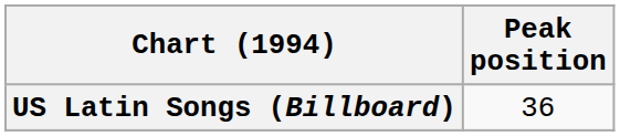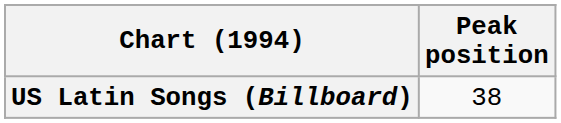US Latin Songs (Billboard) | Peak position: 36 -> 38
